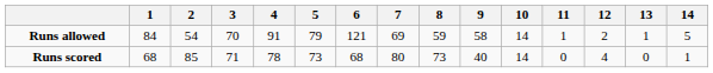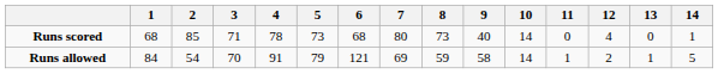rows swapped: Runs scored <-> Runs allowed
